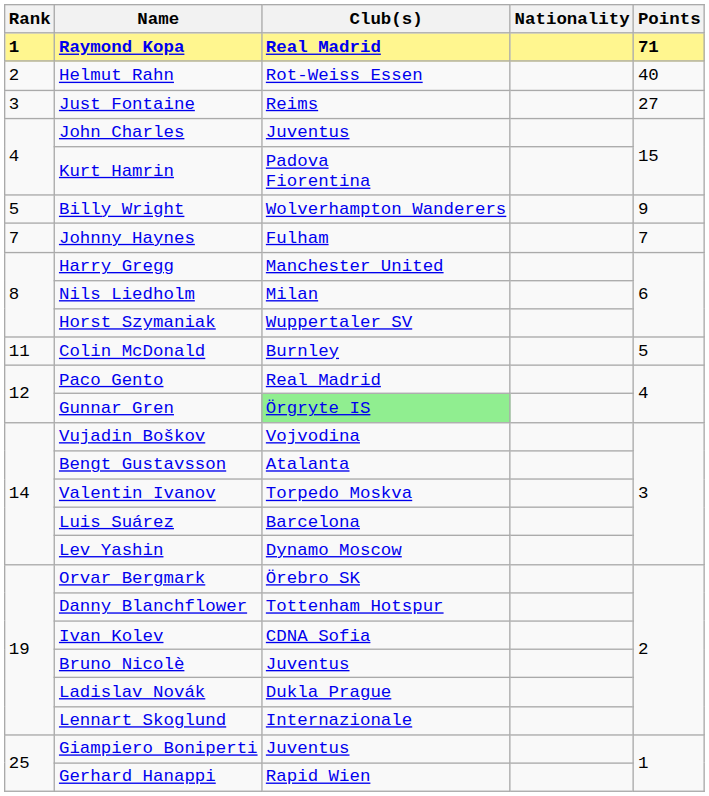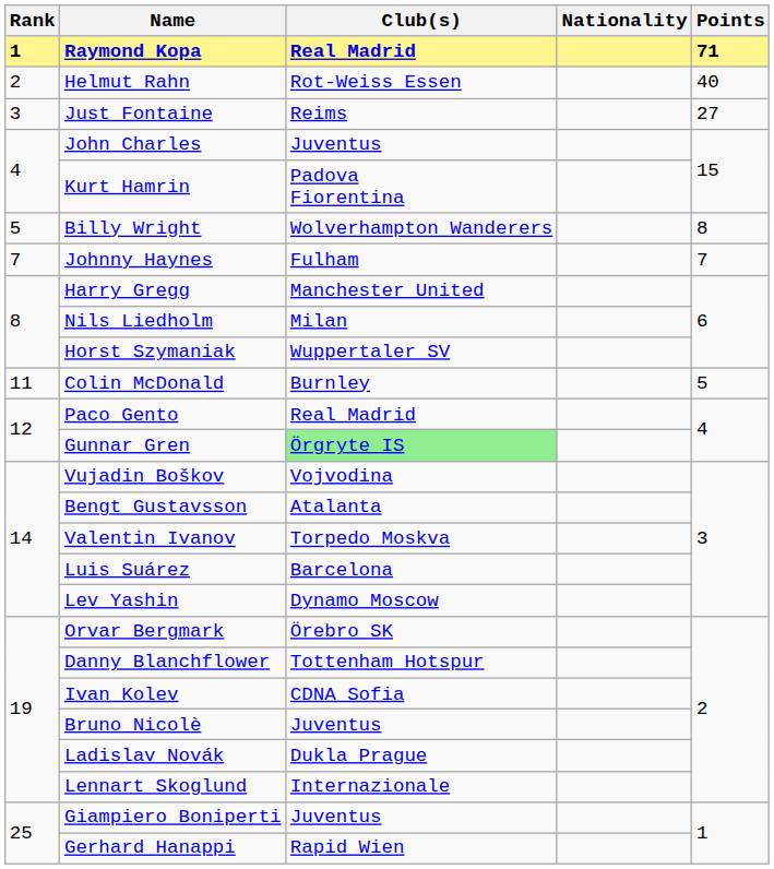Billy Wright | Points: 9 -> 8
